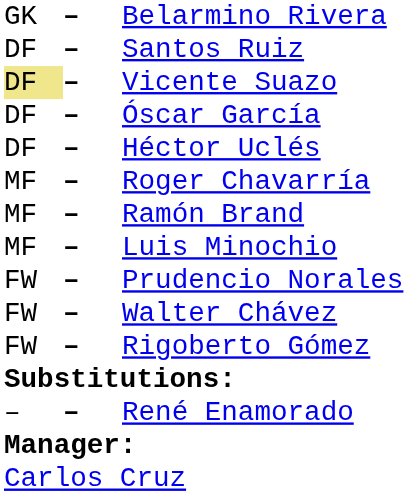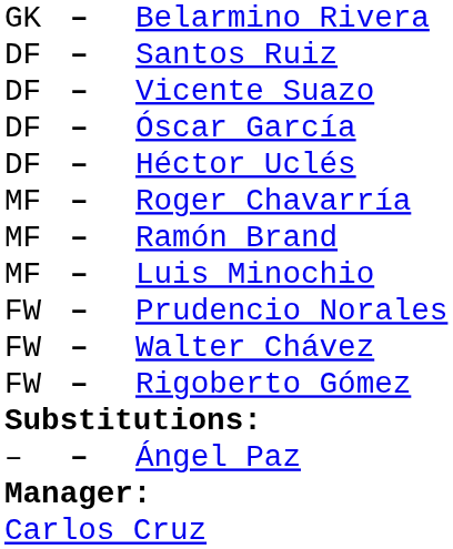Vicente Suazo | column 1: khaki background -> no background
+ row: – | – | Ángel Paz
- row: – | – | René Enamorado
